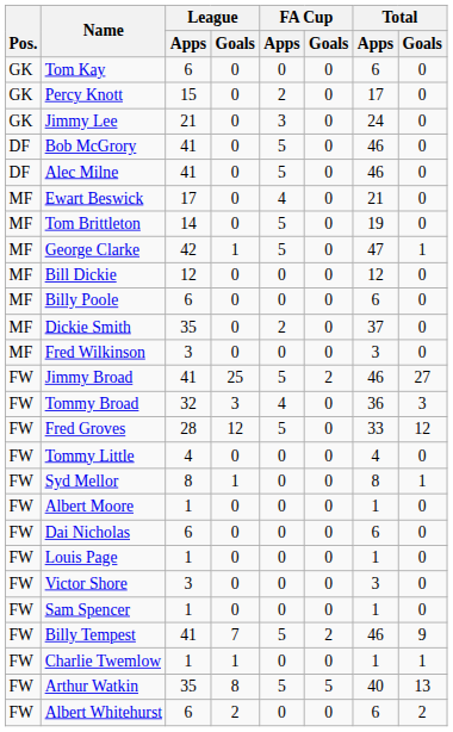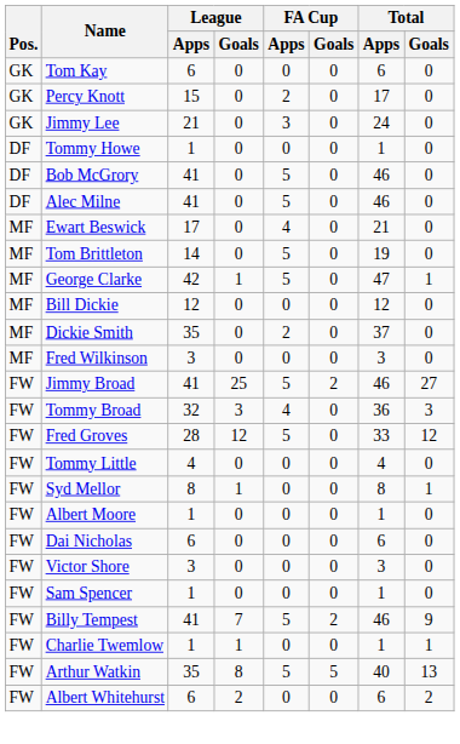+ row: DF | Tommy Howe | 1 | 0 | 0 | 0 | 1 | 0
- row: MF | Billy Poole | 6 | 0 | 0 | 0 | 6 | 0
- row: FW | Louis Page | 1 | 0 | 0 | 0 | 1 | 0
